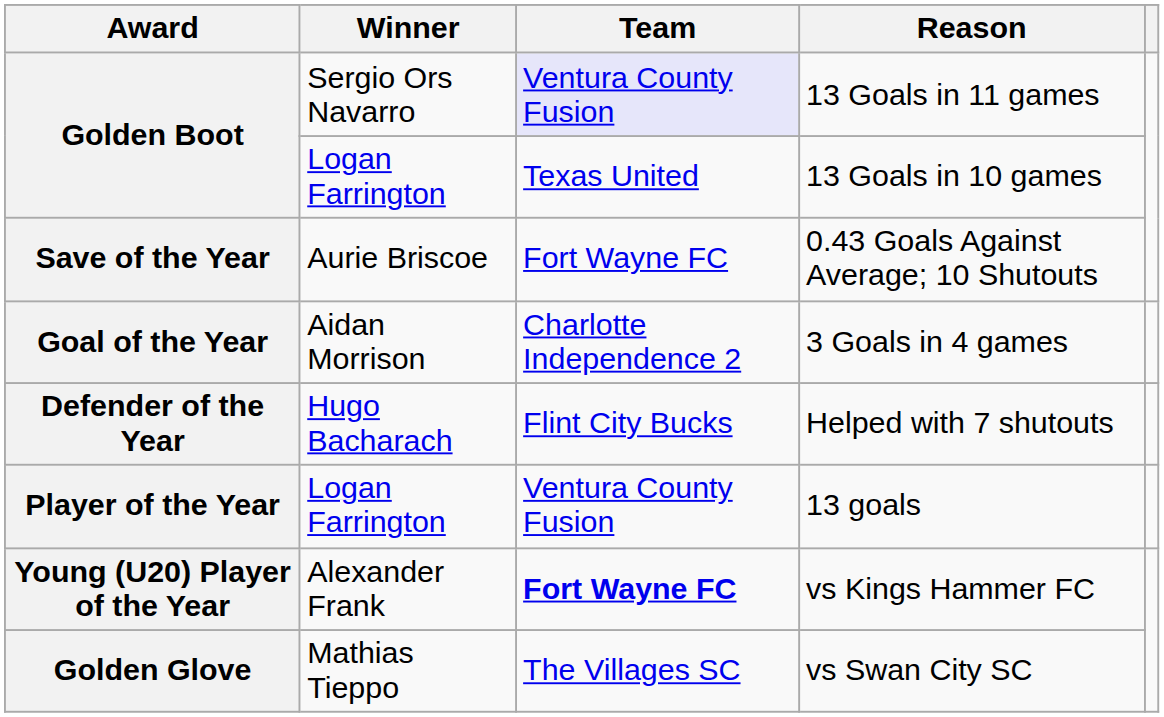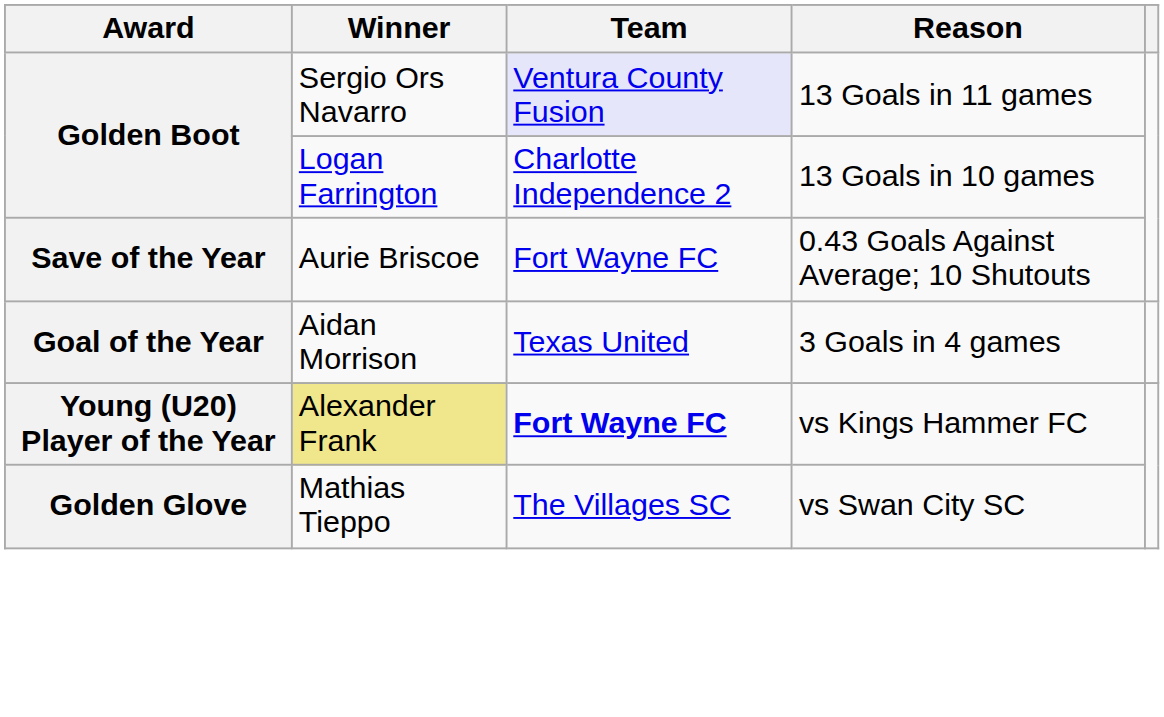13 Goals in 10 games | Team: Texas United -> Charlotte Independence 2
3 Goals in 4 games | Team: Charlotte Independence 2 -> Texas United
- row: Defender of the Year | Hugo Bacharach | Flint City Bucks | Helped with 7 shutouts
- row: Player of the Year | Logan Farrington | Ventura County Fusion | 13 goals
vs Kings Hammer FC | Winner: no background -> khaki background
